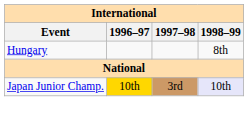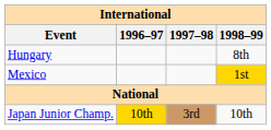+ row: Mexico | 1st
Japan Junior Champ. | 1998–99: lavender background -> no background
